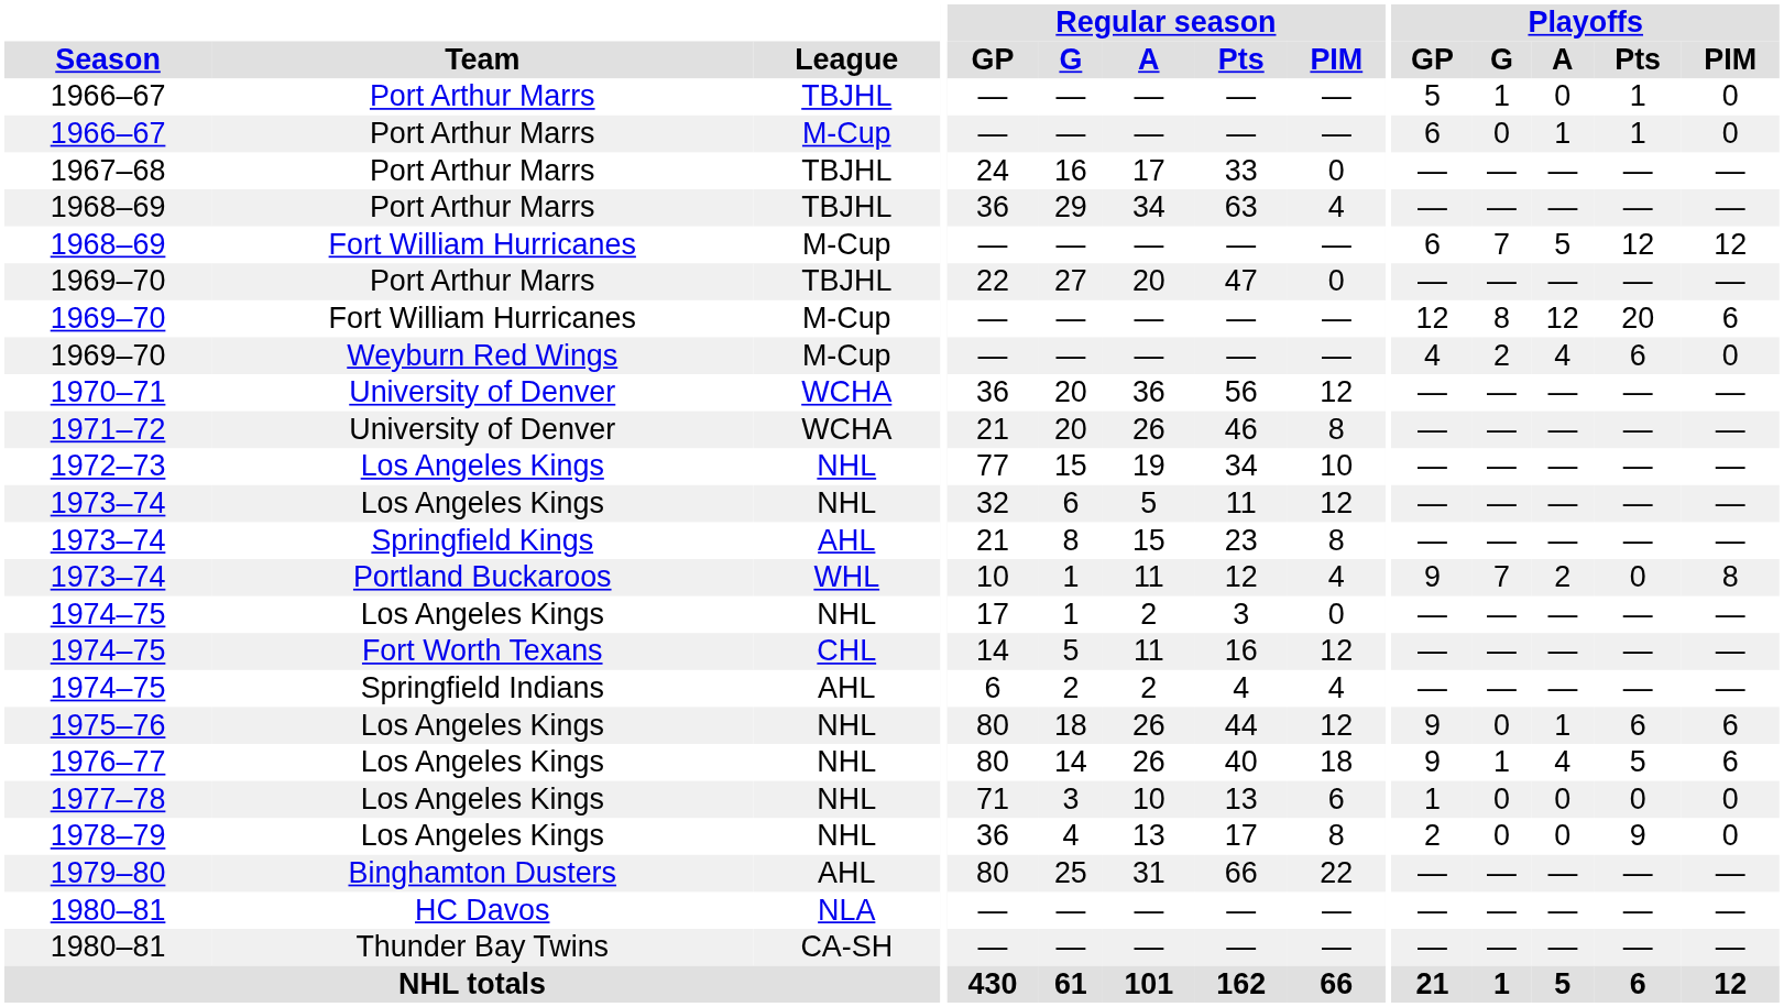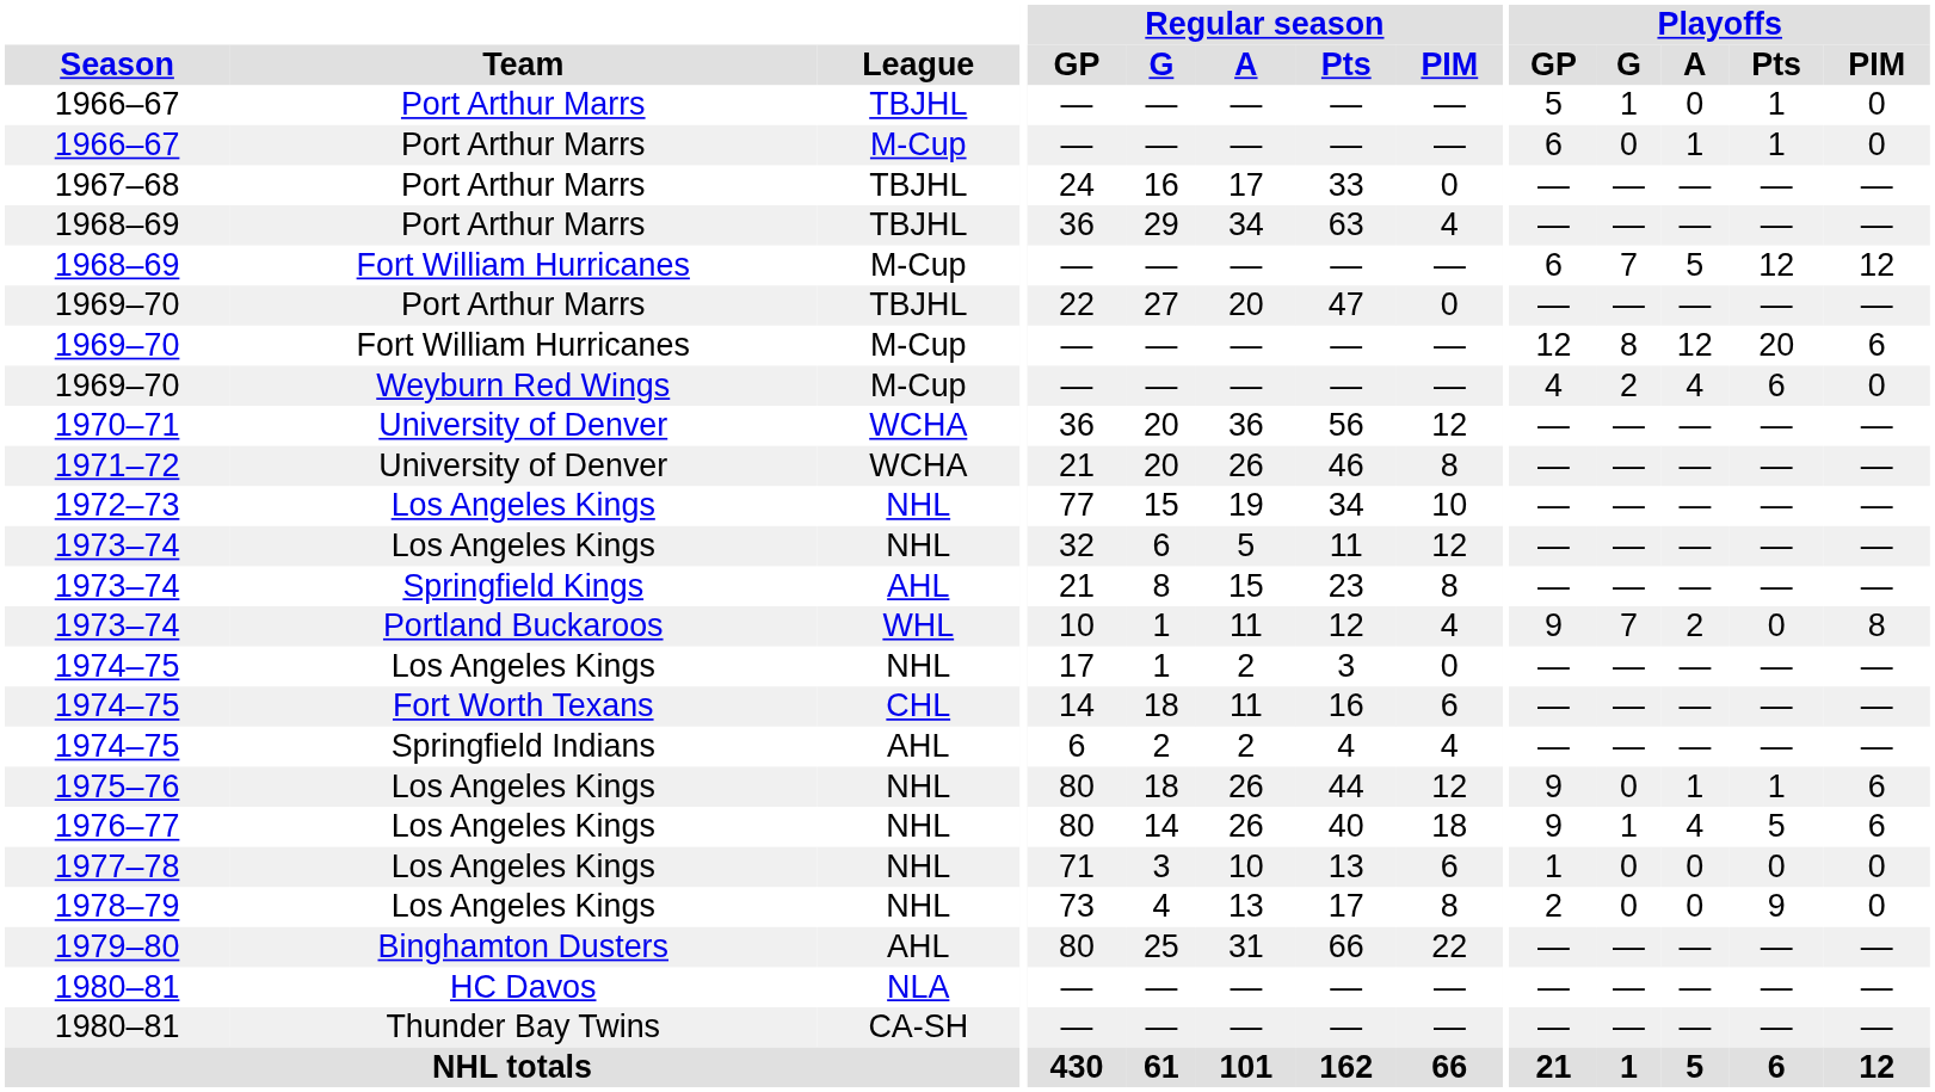1974–75 / Fort Worth Texans | Regular season / G: 5 -> 18
1974–75 / Fort Worth Texans | Regular season / PIM: 12 -> 6
1975–76 | Playoffs / Pts: 6 -> 1
1978–79 | Regular season / GP: 36 -> 73
